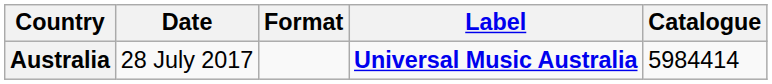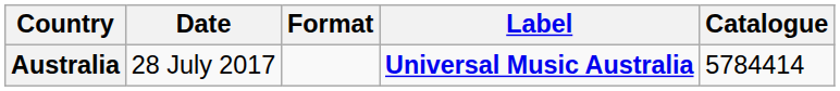Australia | Catalogue: 5984414 -> 5784414
